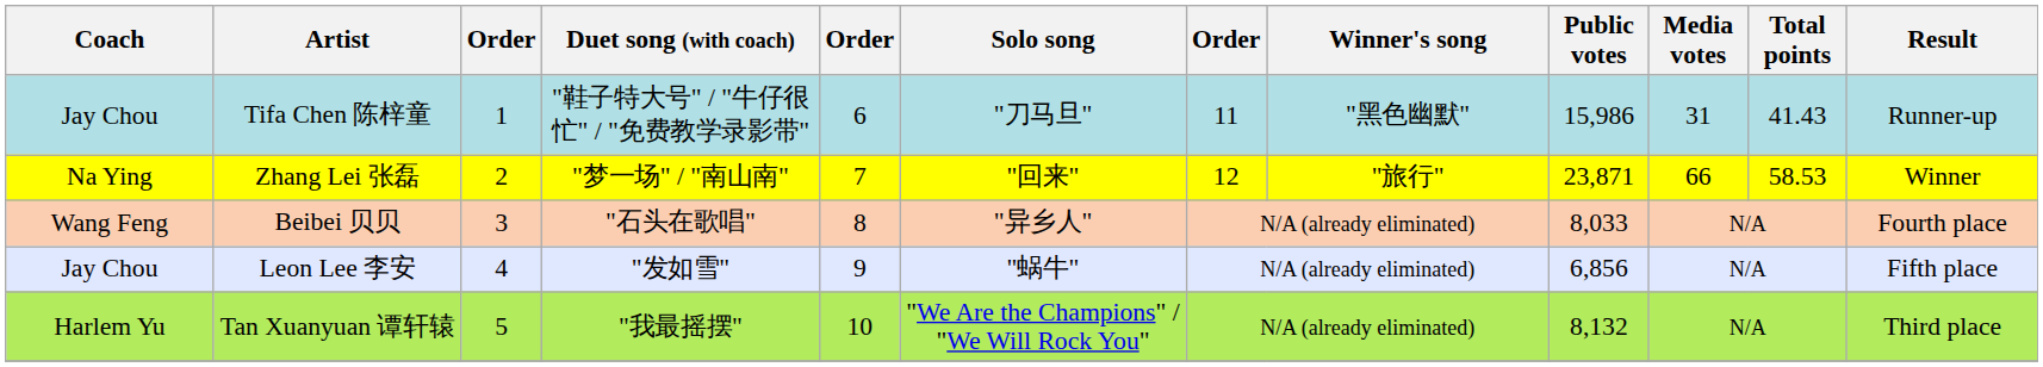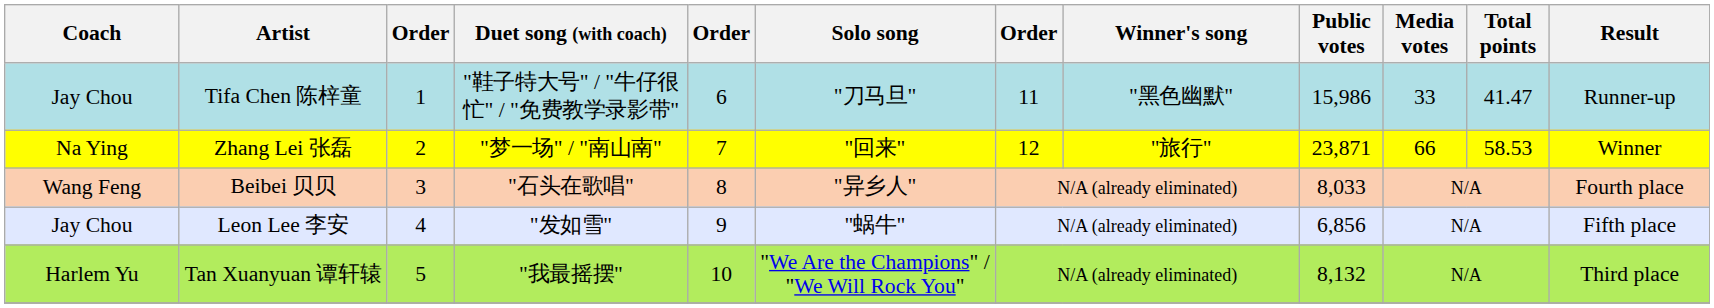Tifa Chen 陈梓童 | Media votes: 31 -> 33
Tifa Chen 陈梓童 | Total points: 41.43 -> 41.47
